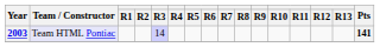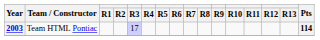2003 | Team / Constructor: lavender background -> no background
2003 | R3: 14 -> 17
2003 | Pts: 141 -> 114
